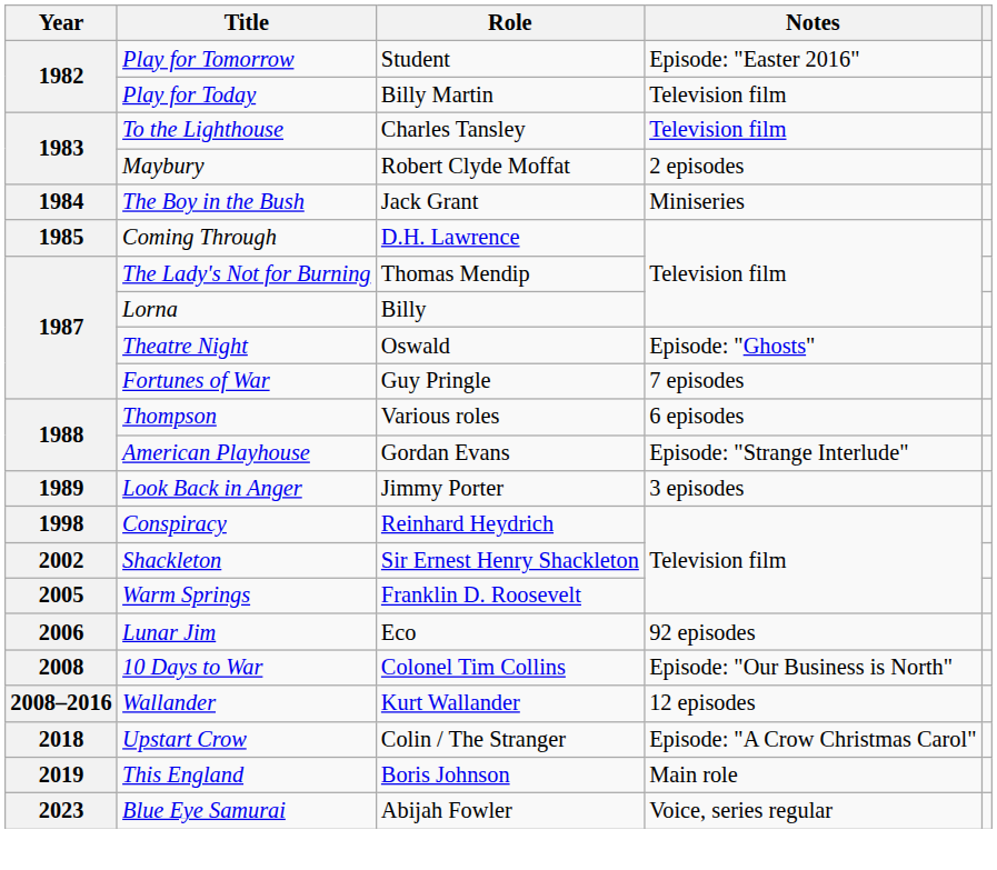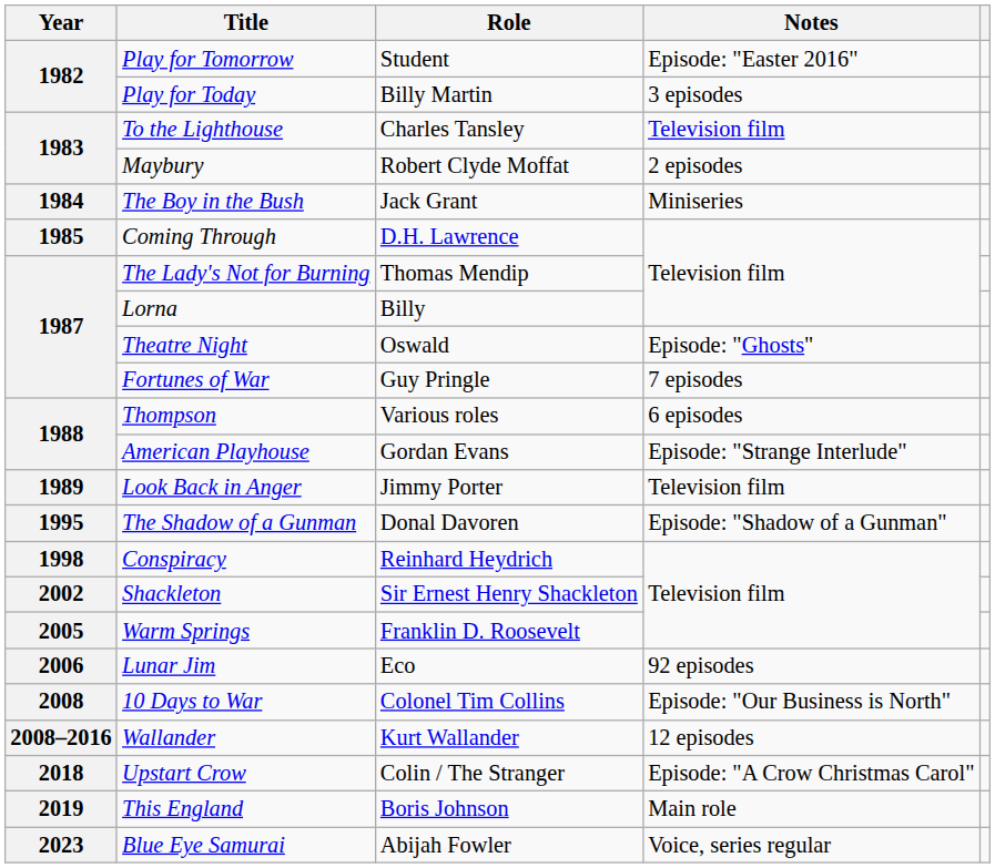Play for Today | Notes: Television film -> 3 episodes
Look Back in Anger | Notes: 3 episodes -> Television film
+ row: 1995 | The Shadow of a Gunman | Donal Davoren | Episode: "Shadow of a Gunman"
